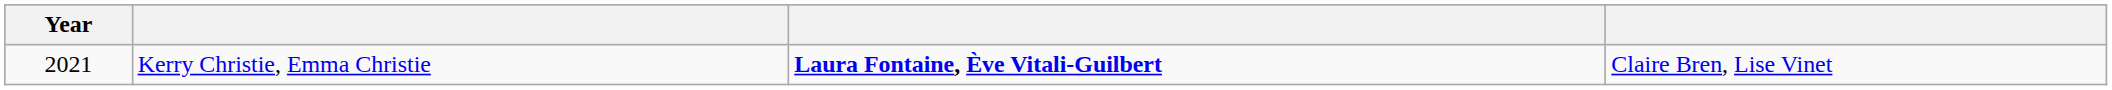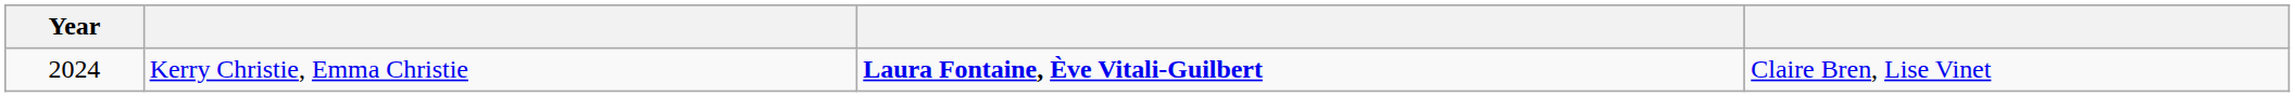Kerry Christie, Emma Christie | Year: 2021 -> 2024
